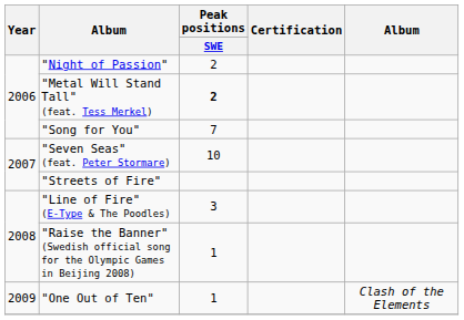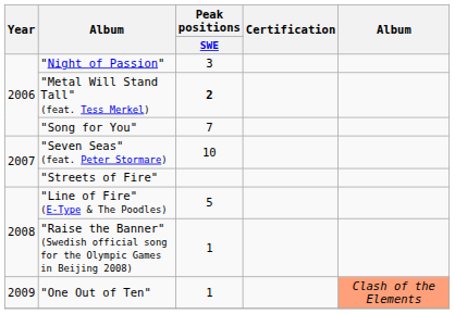"Night of Passion" | Peak positions / SWE: 2 -> 3
"Line of Fire" (E-Type & The Poodles) | Peak positions / SWE: 3 -> 5
"One Out of Ten" | column 5: no background -> lightsalmon background
